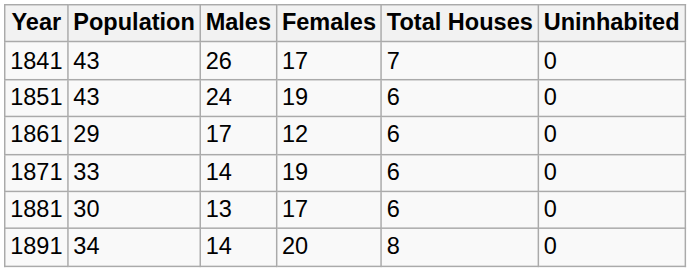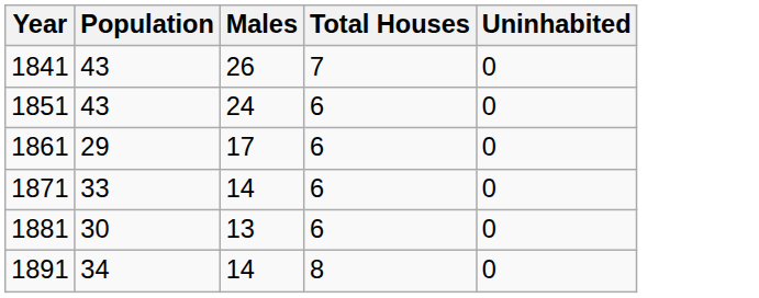- column: Females | 17 | 19 | 12 | 19 | 17 | 20
